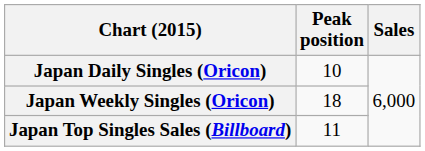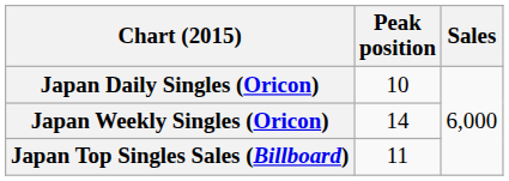Japan Weekly Singles (Oricon) | Peak position: 18 -> 14
